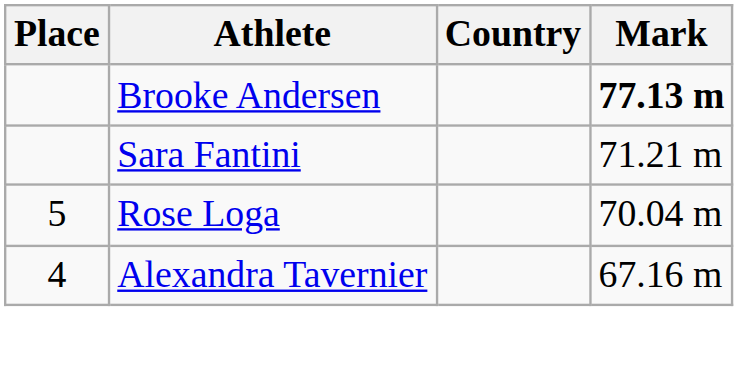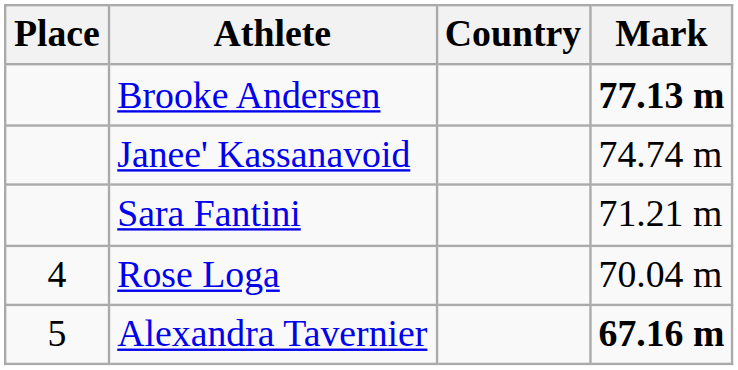+ row: Janee' Kassanavoid | 74.74 m
Rose Loga | Place: 5 -> 4
Alexandra Tavernier | Place: 4 -> 5
Alexandra Tavernier | Mark: normal -> bold
